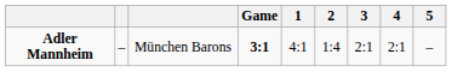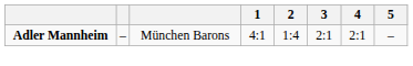- column: Game | 3:1
